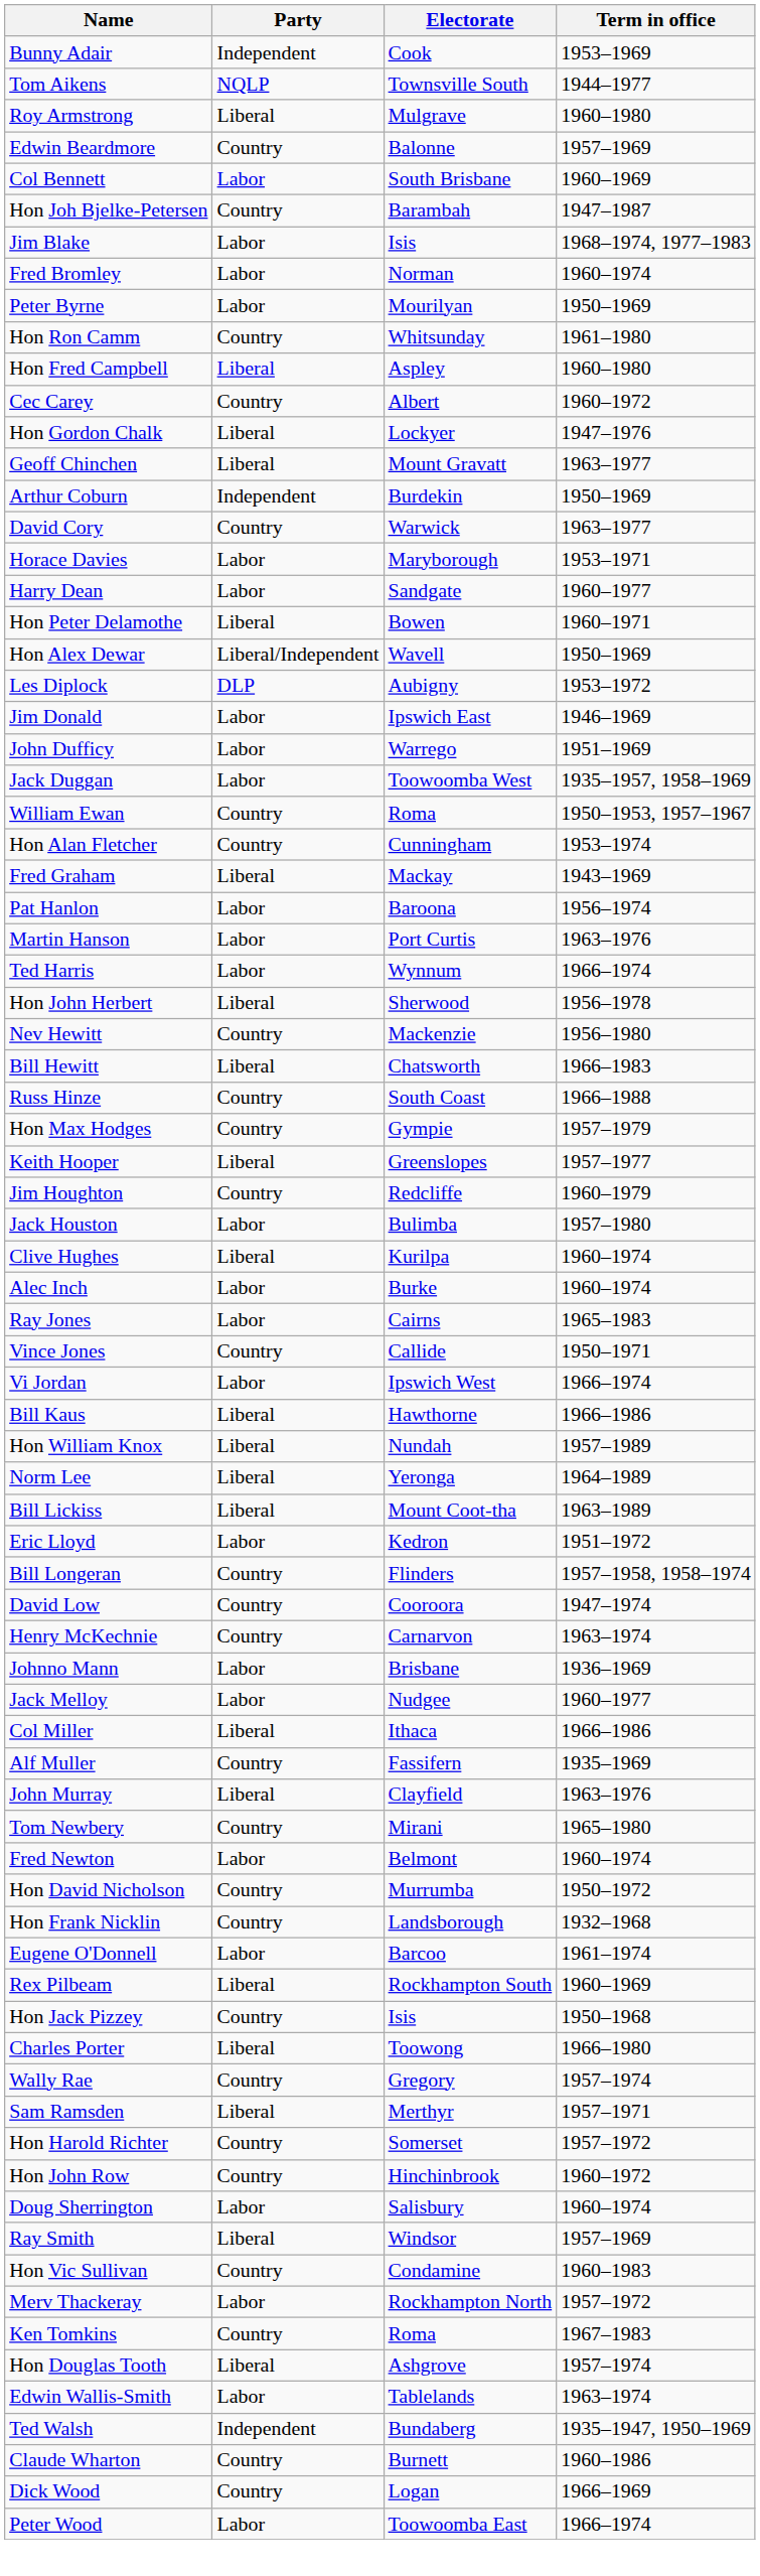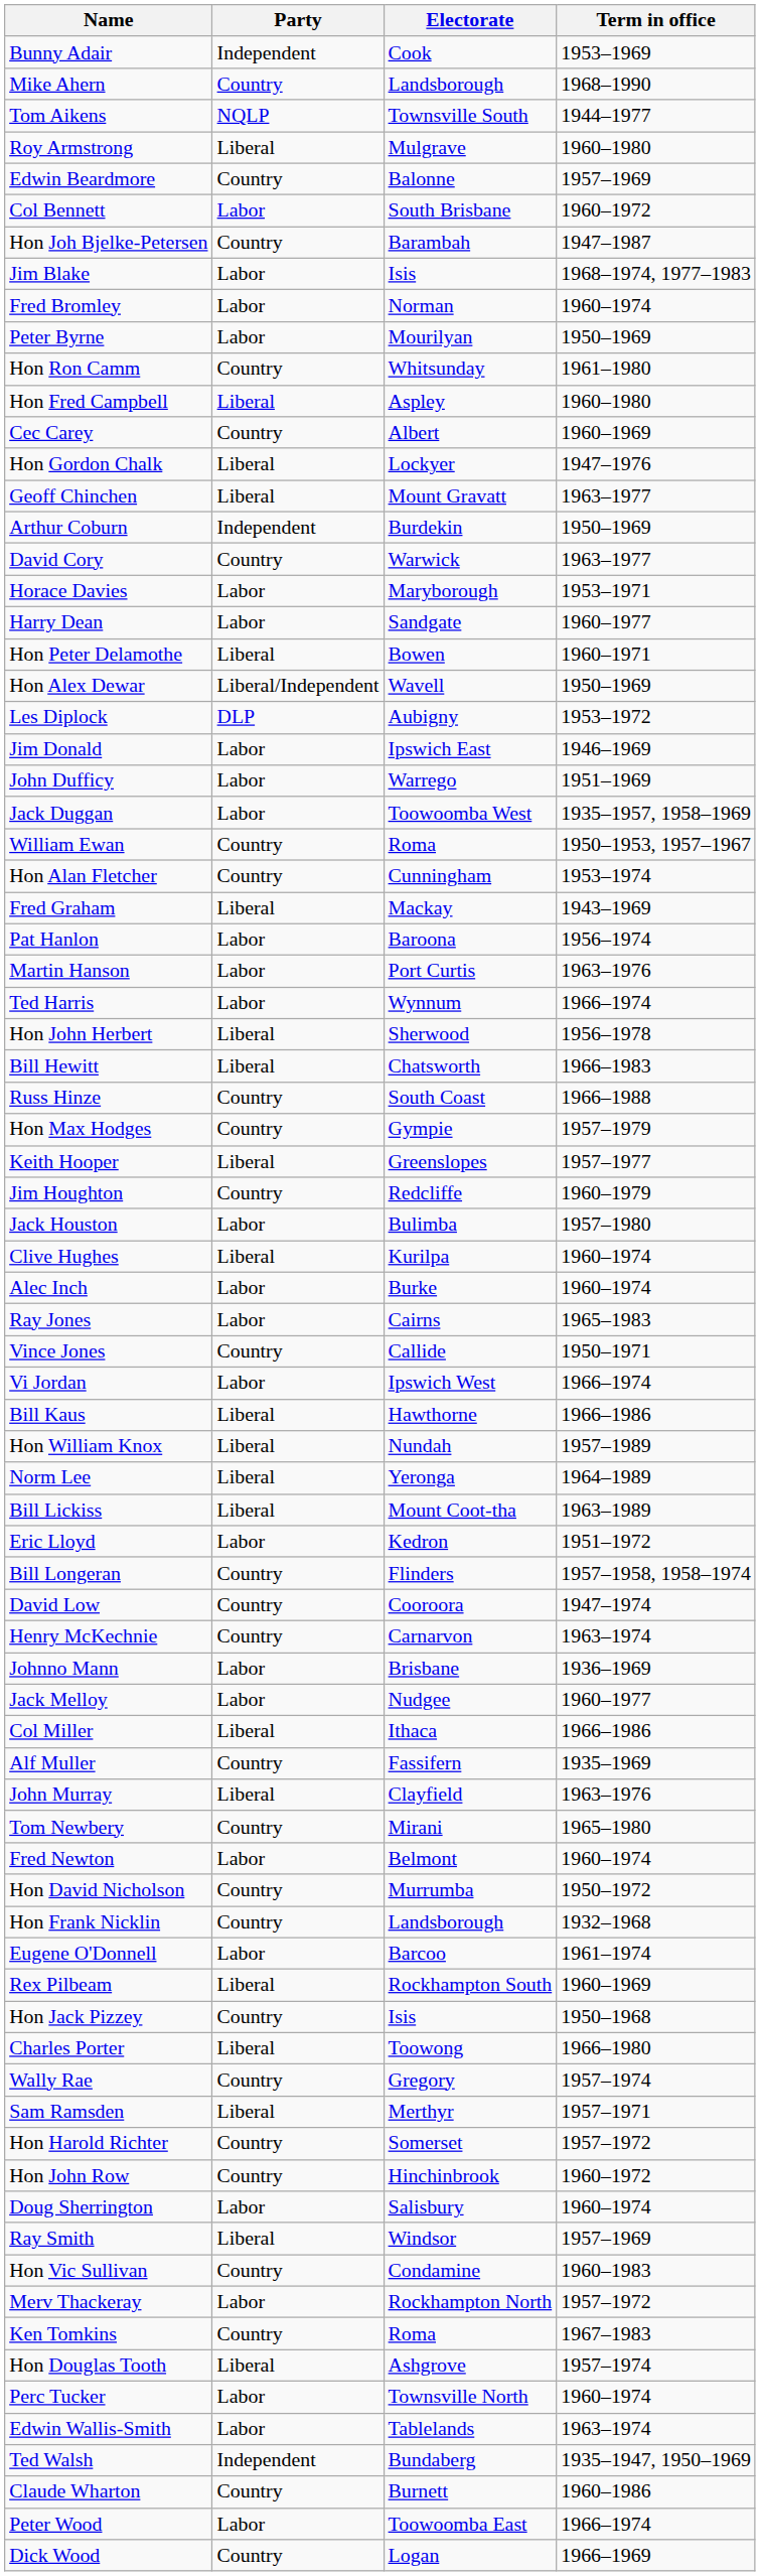+ row: Mike Ahern | Country | Landsborough | 1968–1990
Col Bennett | Term in office: 1960–1969 -> 1960–1972
Cec Carey | Term in office: 1960–1972 -> 1960–1969
- row: Nev Hewitt | Country | Mackenzie | 1956–1980
+ row: Perc Tucker | Labor | Townsville North | 1960–1974
rows swapped: Dick Wood <-> Peter Wood
